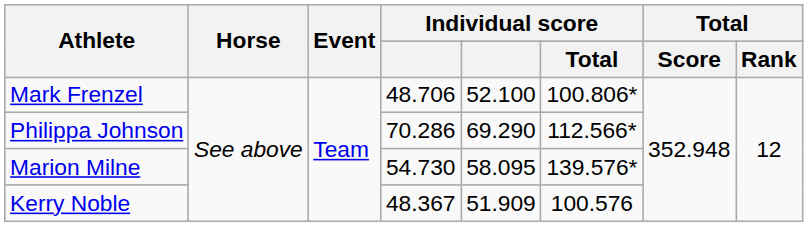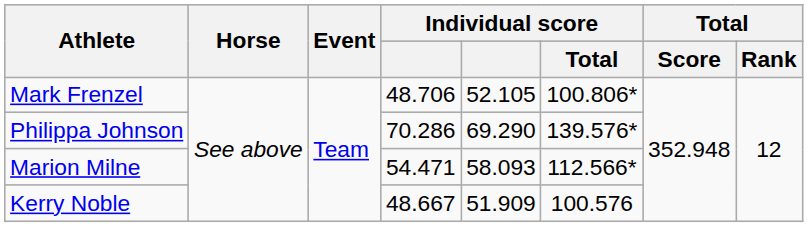Mark Frenzel | column 5: 52.100 -> 52.105
Philippa Johnson | Individual score / Total: 112.566* -> 139.576*
Marion Milne | column 4: 54.730 -> 54.471
Marion Milne | column 5: 58.095 -> 58.093
Marion Milne | Individual score / Total: 139.576* -> 112.566*
Kerry Noble | column 4: 48.367 -> 48.667
